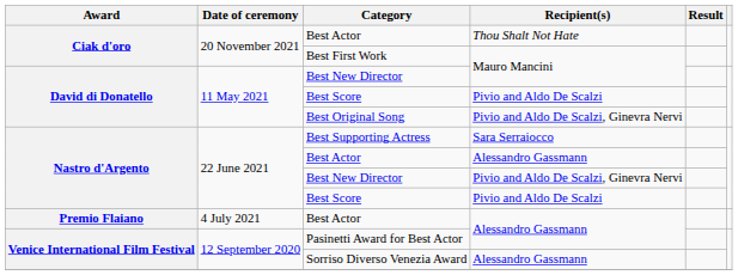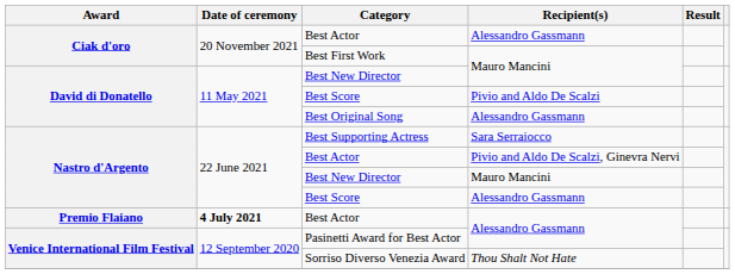Ciak d'oro / Best Actor | Recipient(s): Thou Shalt Not Hate -> Alessandro Gassmann
Best Original Song | Recipient(s): Pivio and Aldo De Scalzi, Ginevra Nervi -> Alessandro Gassmann
Nastro d'Argento / Best Actor | Recipient(s): Alessandro Gassmann -> Pivio and Aldo De Scalzi, Ginevra Nervi
Nastro d'Argento / Best New Director | Recipient(s): Pivio and Aldo De Scalzi, Ginevra Nervi -> Mauro Mancini
Nastro d'Argento / Best Score | Recipient(s): Pivio and Aldo De Scalzi -> Alessandro Gassmann
Premio Flaiano / Best Actor | Date of ceremony: normal -> bold
Sorriso Diverso Venezia Award | Recipient(s): Alessandro Gassmann -> Thou Shalt Not Hate
